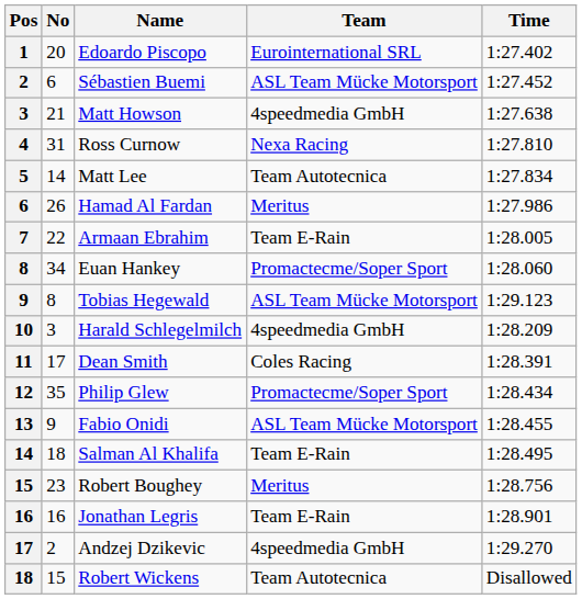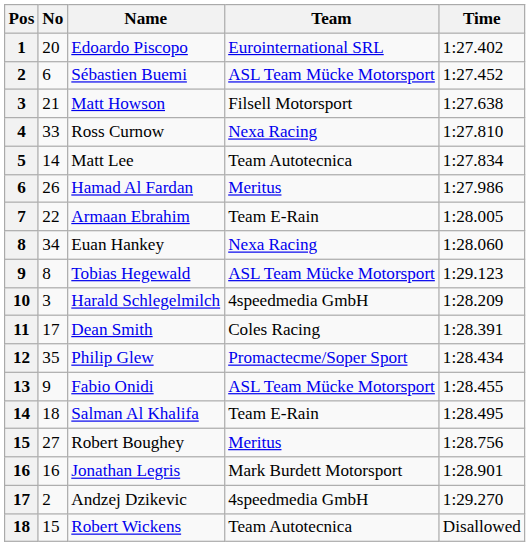Matt Howson | Team: 4speedmedia GmbH -> Filsell Motorsport
Ross Curnow | No: 31 -> 33
Euan Hankey | Team: Promactecme/Soper Sport -> Nexa Racing
Robert Boughey | No: 23 -> 27
Jonathan Legris | Team: Team E-Rain -> Mark Burdett Motorsport
